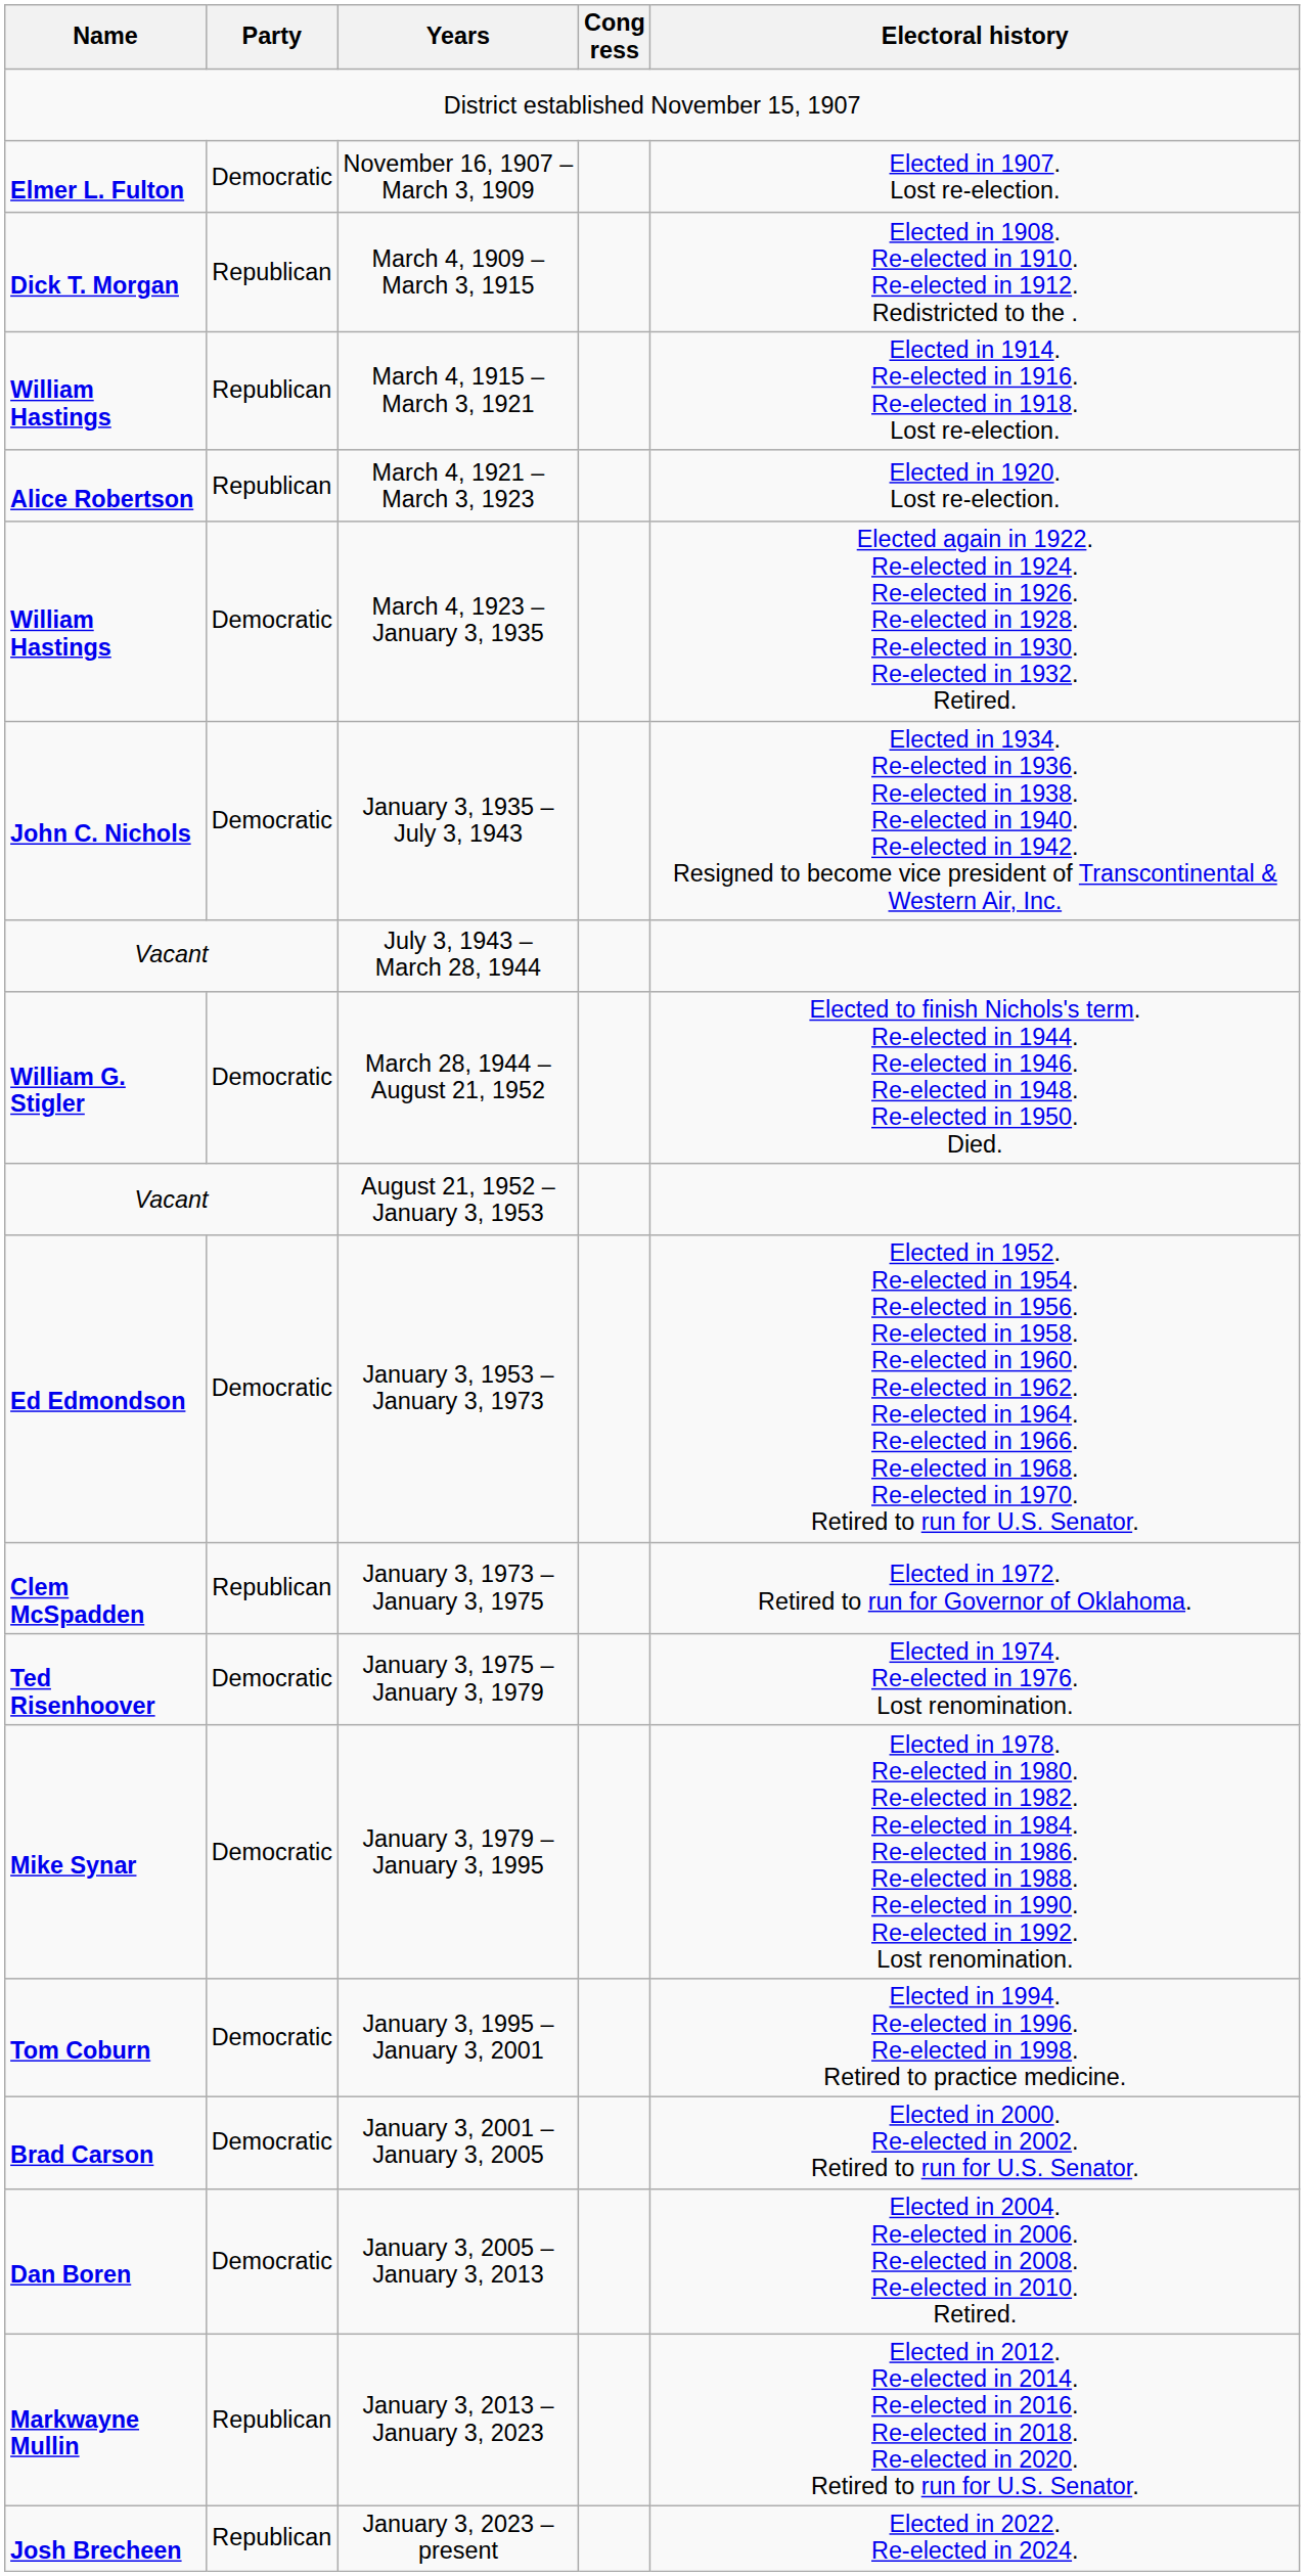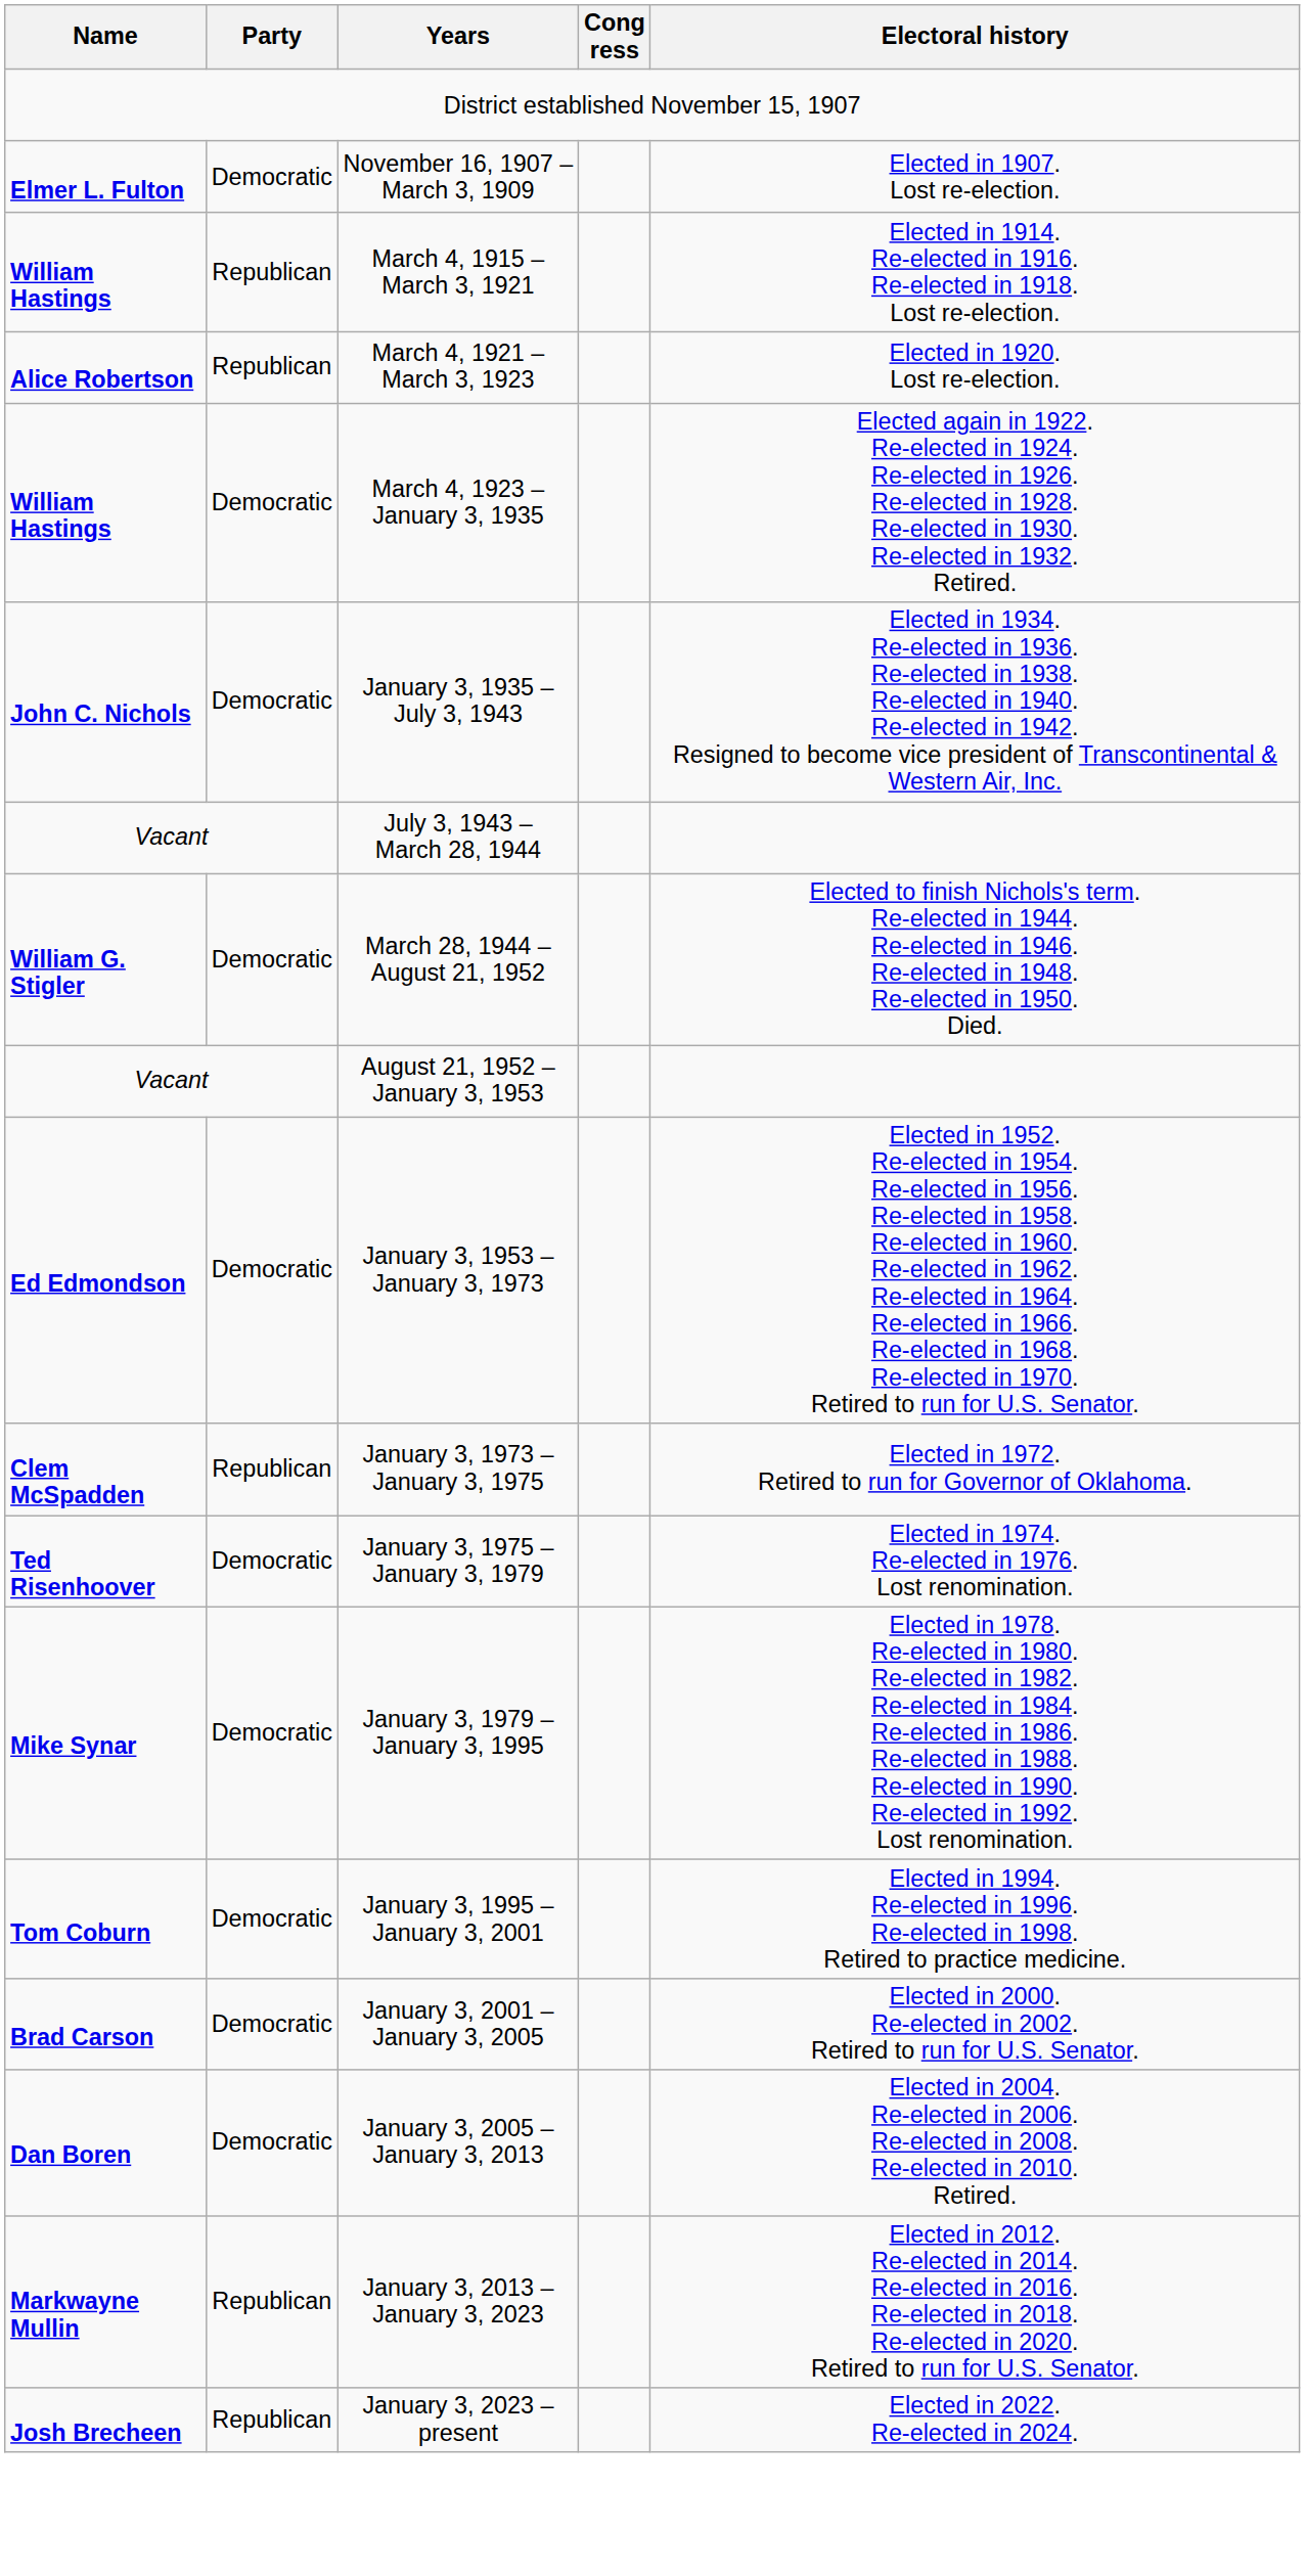- row: Dick T. Morgan | Republican | March 4, 1909 – March 3, 1915 | Elected in 1908. Re-elected in 1910. Re-elected in 1912. Redistricted to the .
